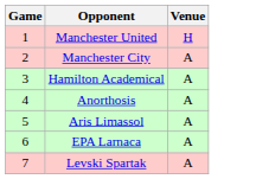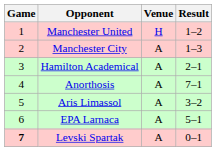+ column: Result | 1–2 | 1–3 | 2–1 | 7–1 | 3–2 | 5–1 | 0–1
Levski Spartak | Game: normal -> bold
